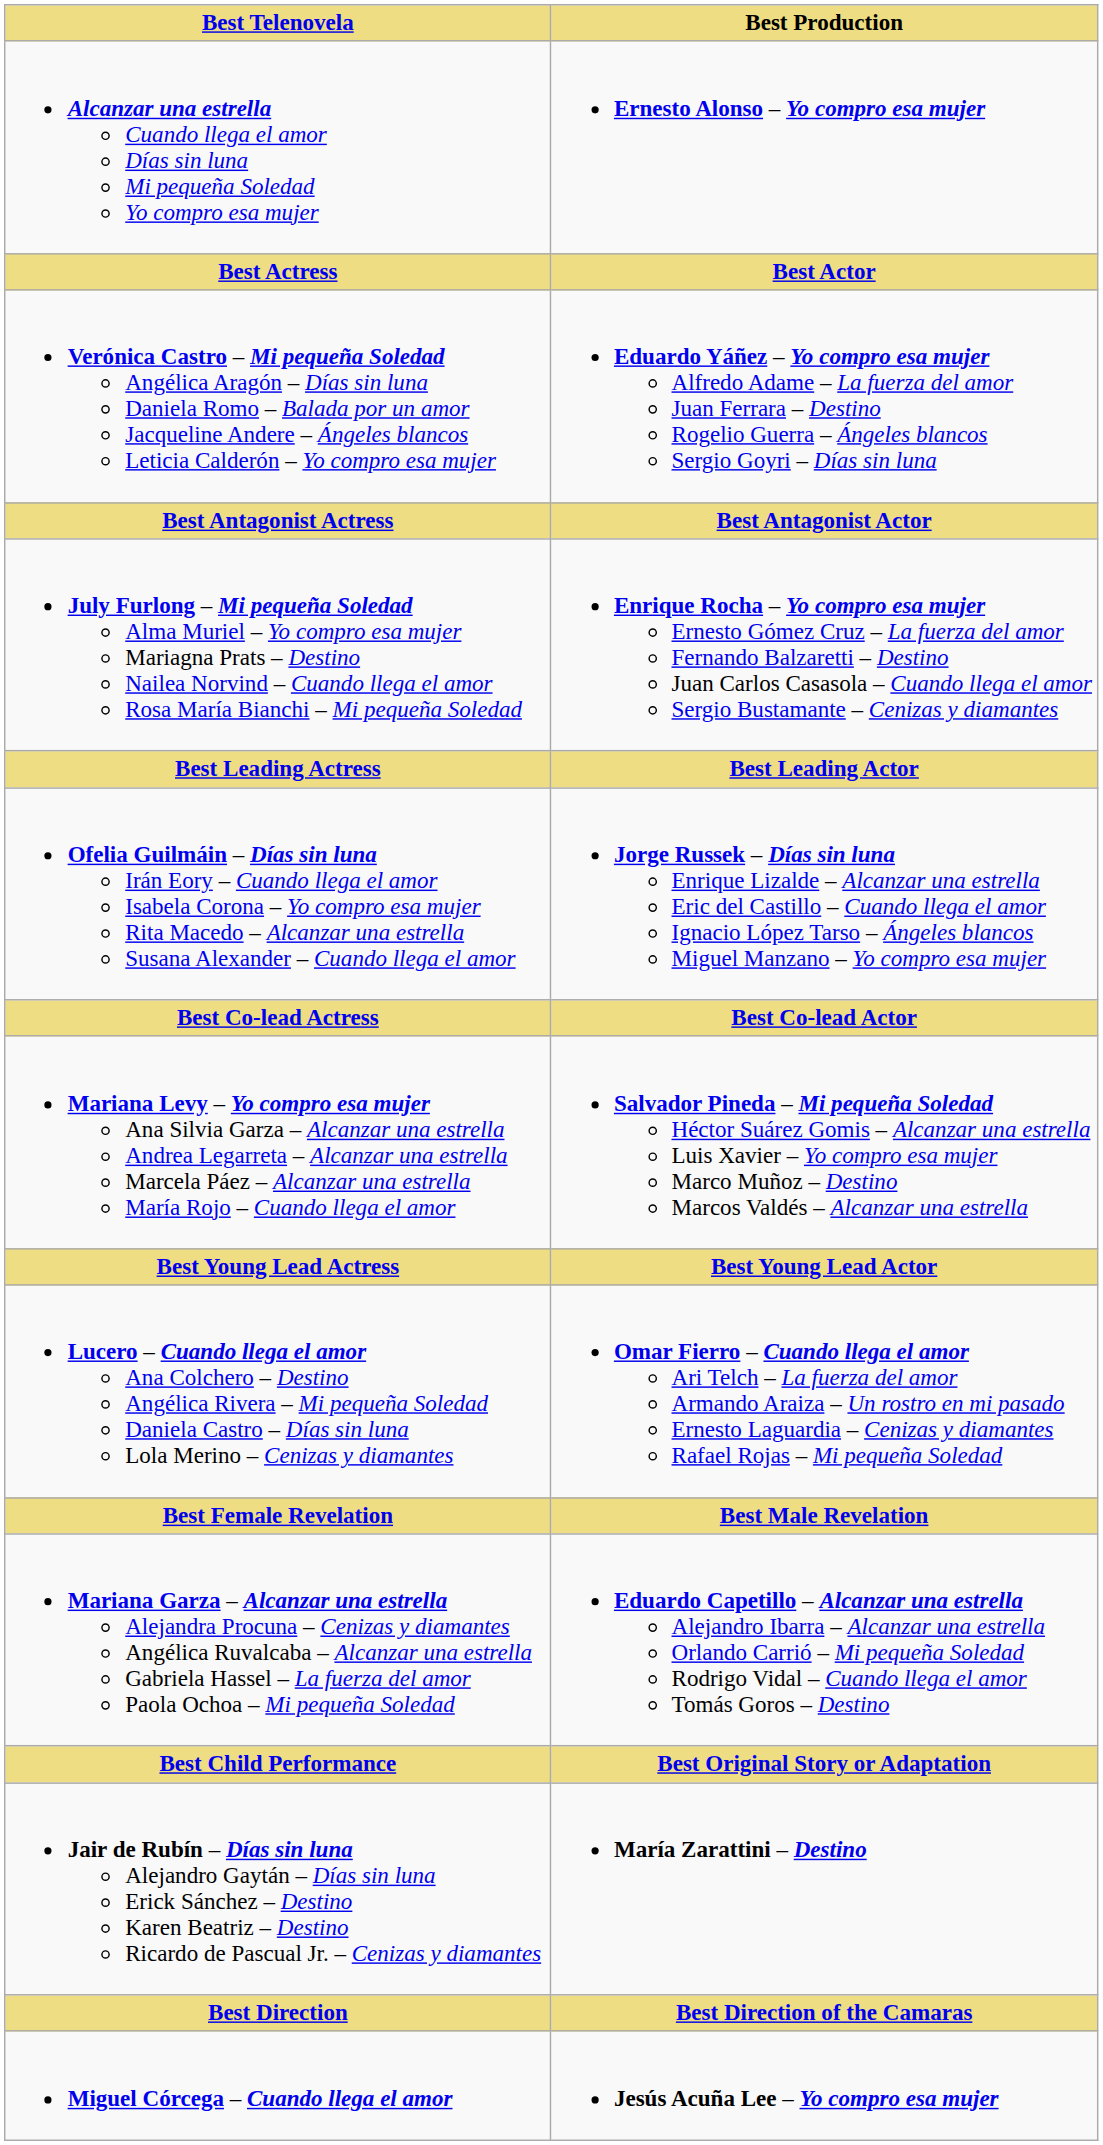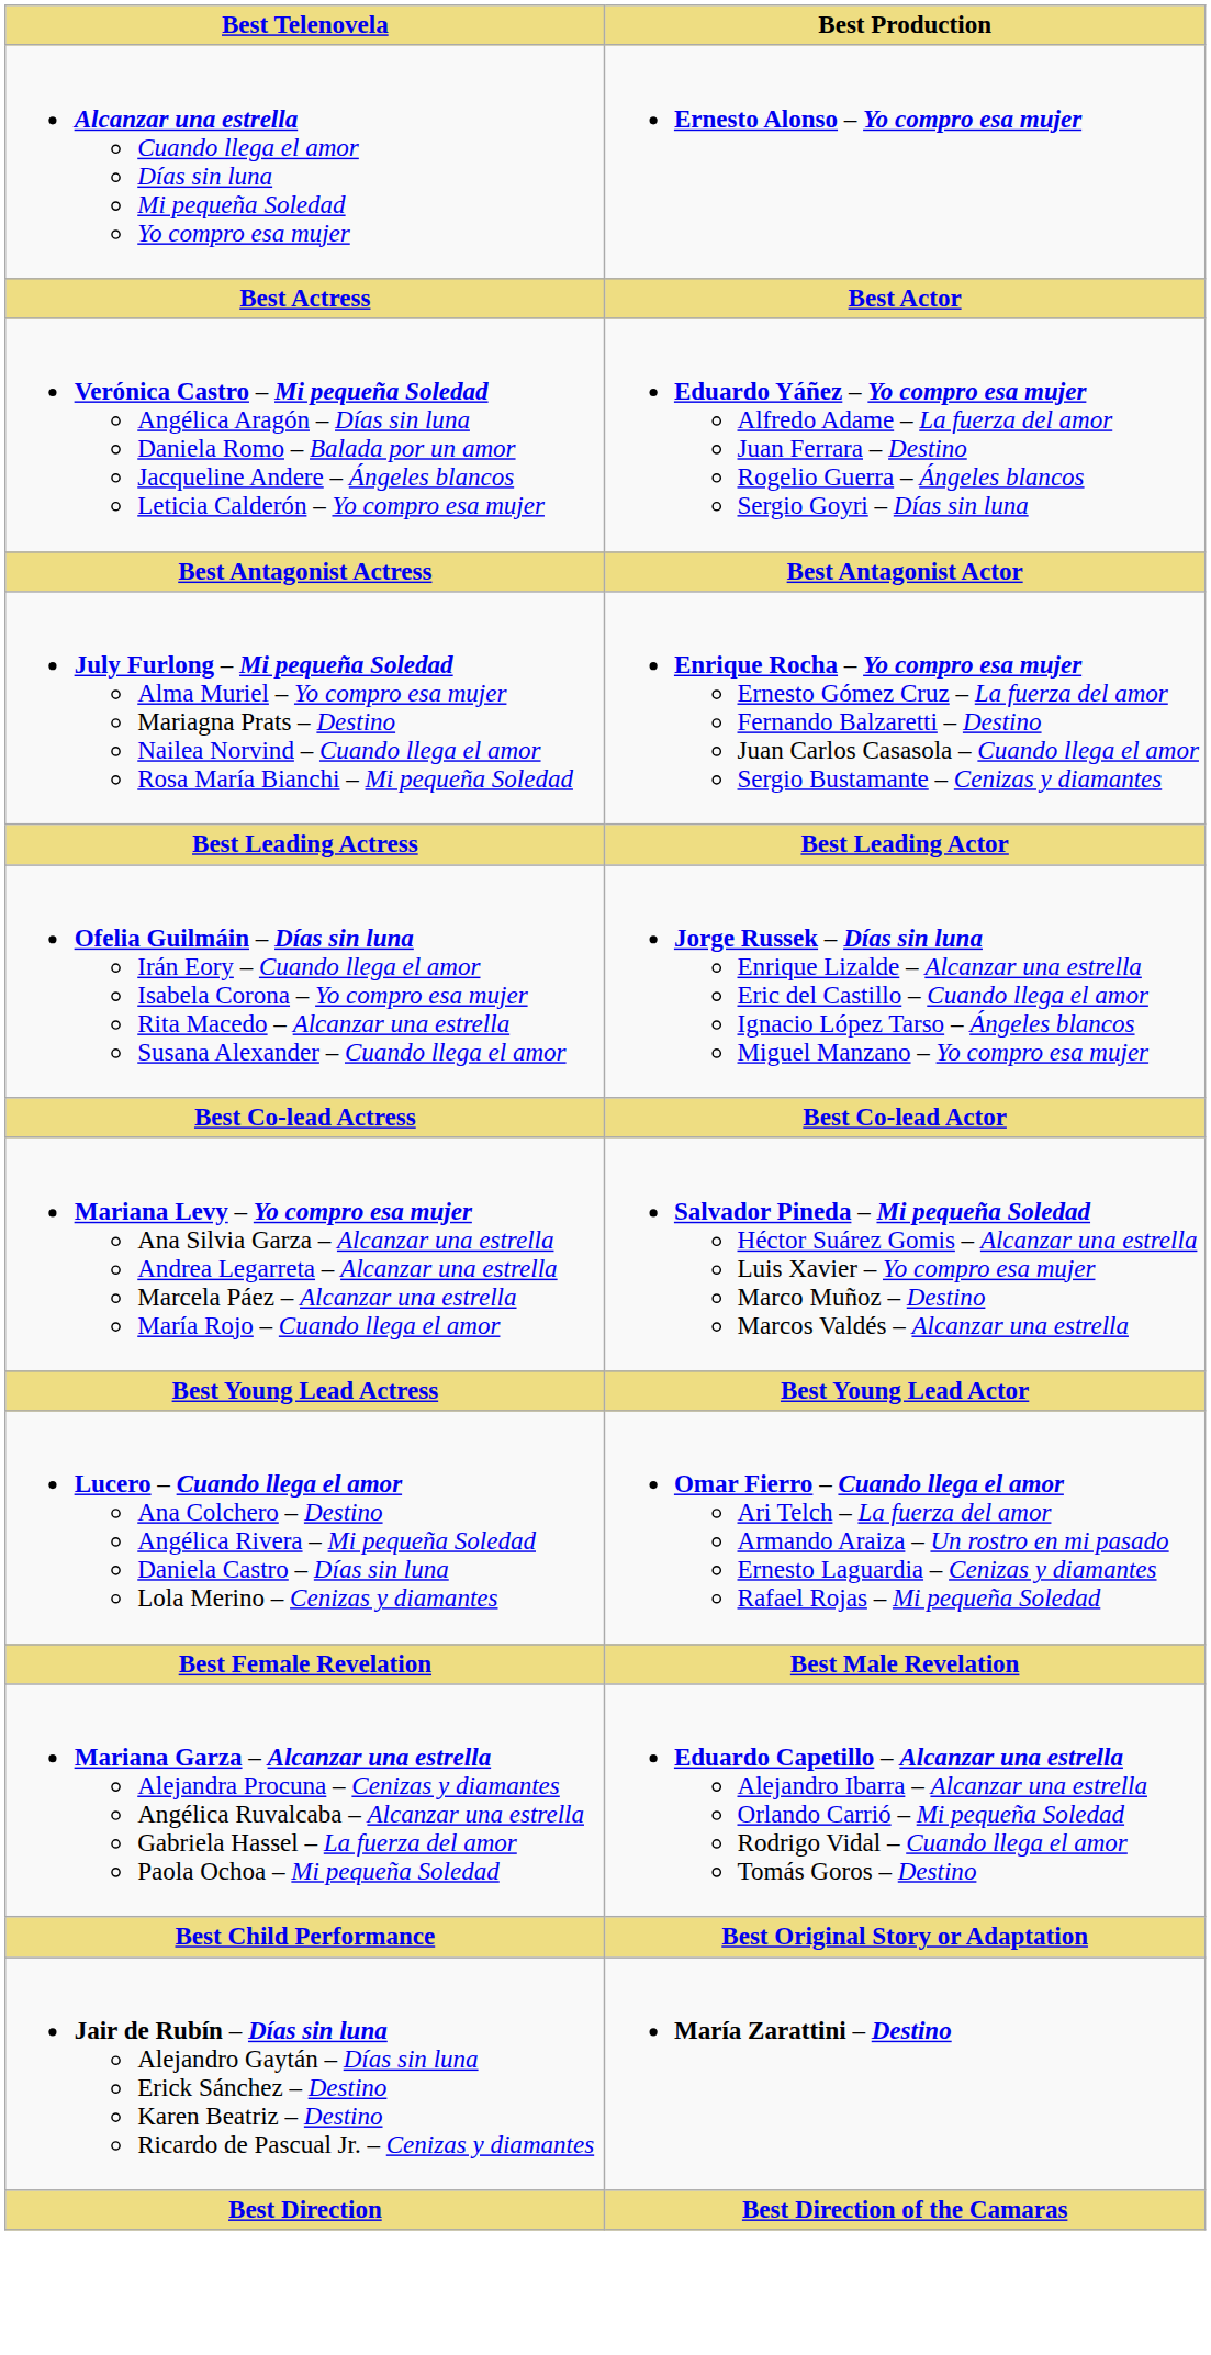- row: Miguel Córcega – Cuando llega el amor | Jesús Acuña Lee – Yo compro esa mujer
